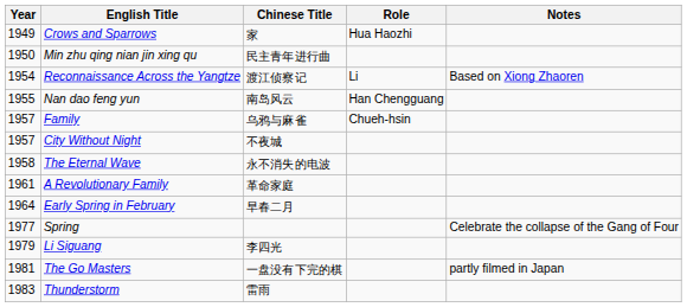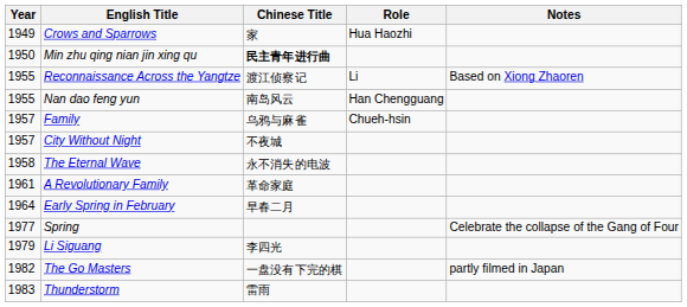Min zhu qing nian jin xing qu | Chinese Title: normal -> bold
Reconnaissance Across the Yangtze | Year: 1954 -> 1955
The Go Masters | Year: 1981 -> 1982
